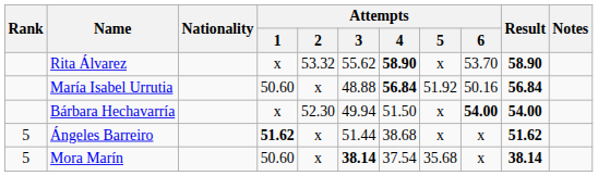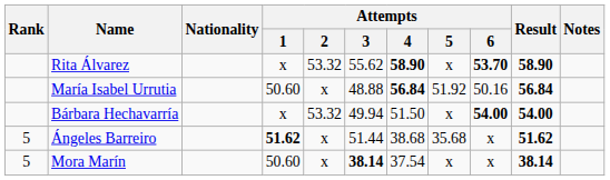Rita Álvarez | Attempts / 6: normal -> bold
Bárbara Hechavarría | Attempts / 2: 52.30 -> 53.32
Ángeles Barreiro | Attempts / 5: x -> 35.68
Mora Marín | Attempts / 5: 35.68 -> x
